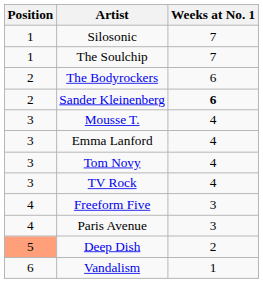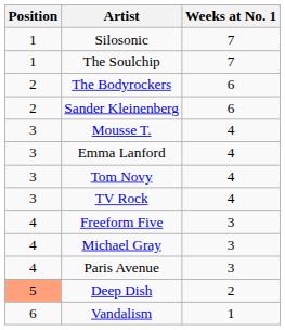Sander Kleinenberg | Weeks at No. 1: bold -> normal
+ row: 4 | Michael Gray | 3
